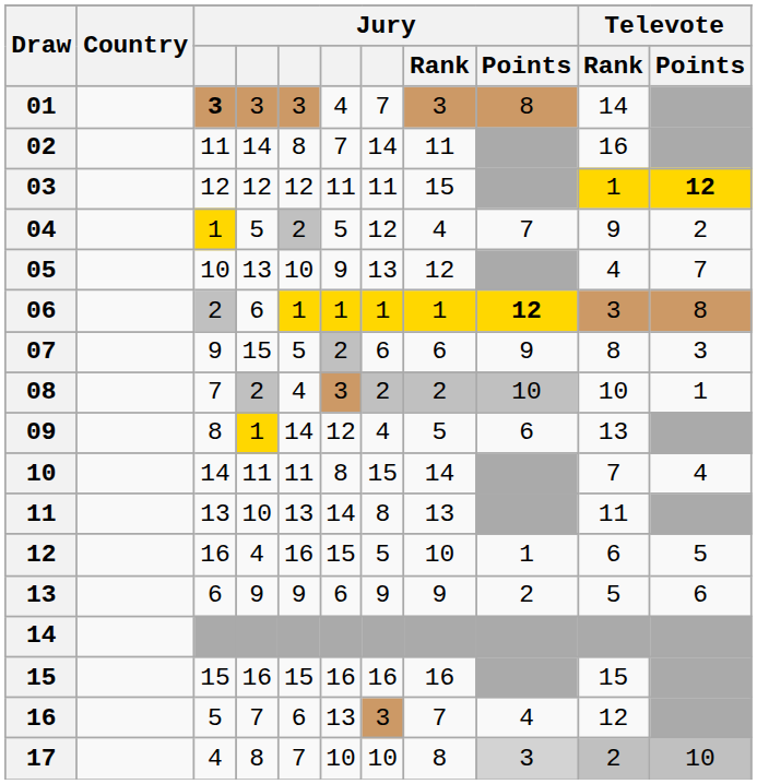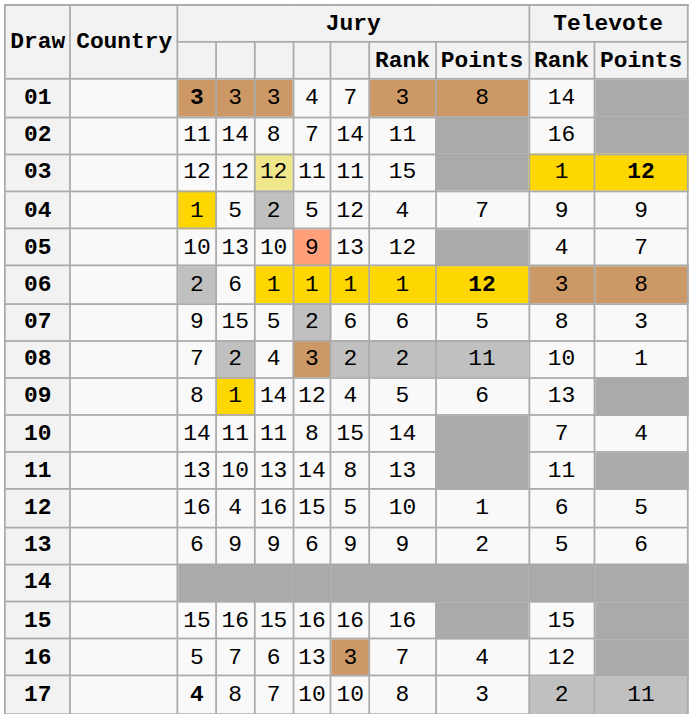03 | column 5: no background -> khaki background
04 | Televote / Points: 2 -> 9
05 | column 6: no background -> lightsalmon background
07 | Jury / Points: 9 -> 5
08 | Jury / Points: 10 -> 11
17 | column 3: normal -> bold
17 | Jury / Points: lightgrey background -> no background
17 | Televote / Points: 10 -> 11
